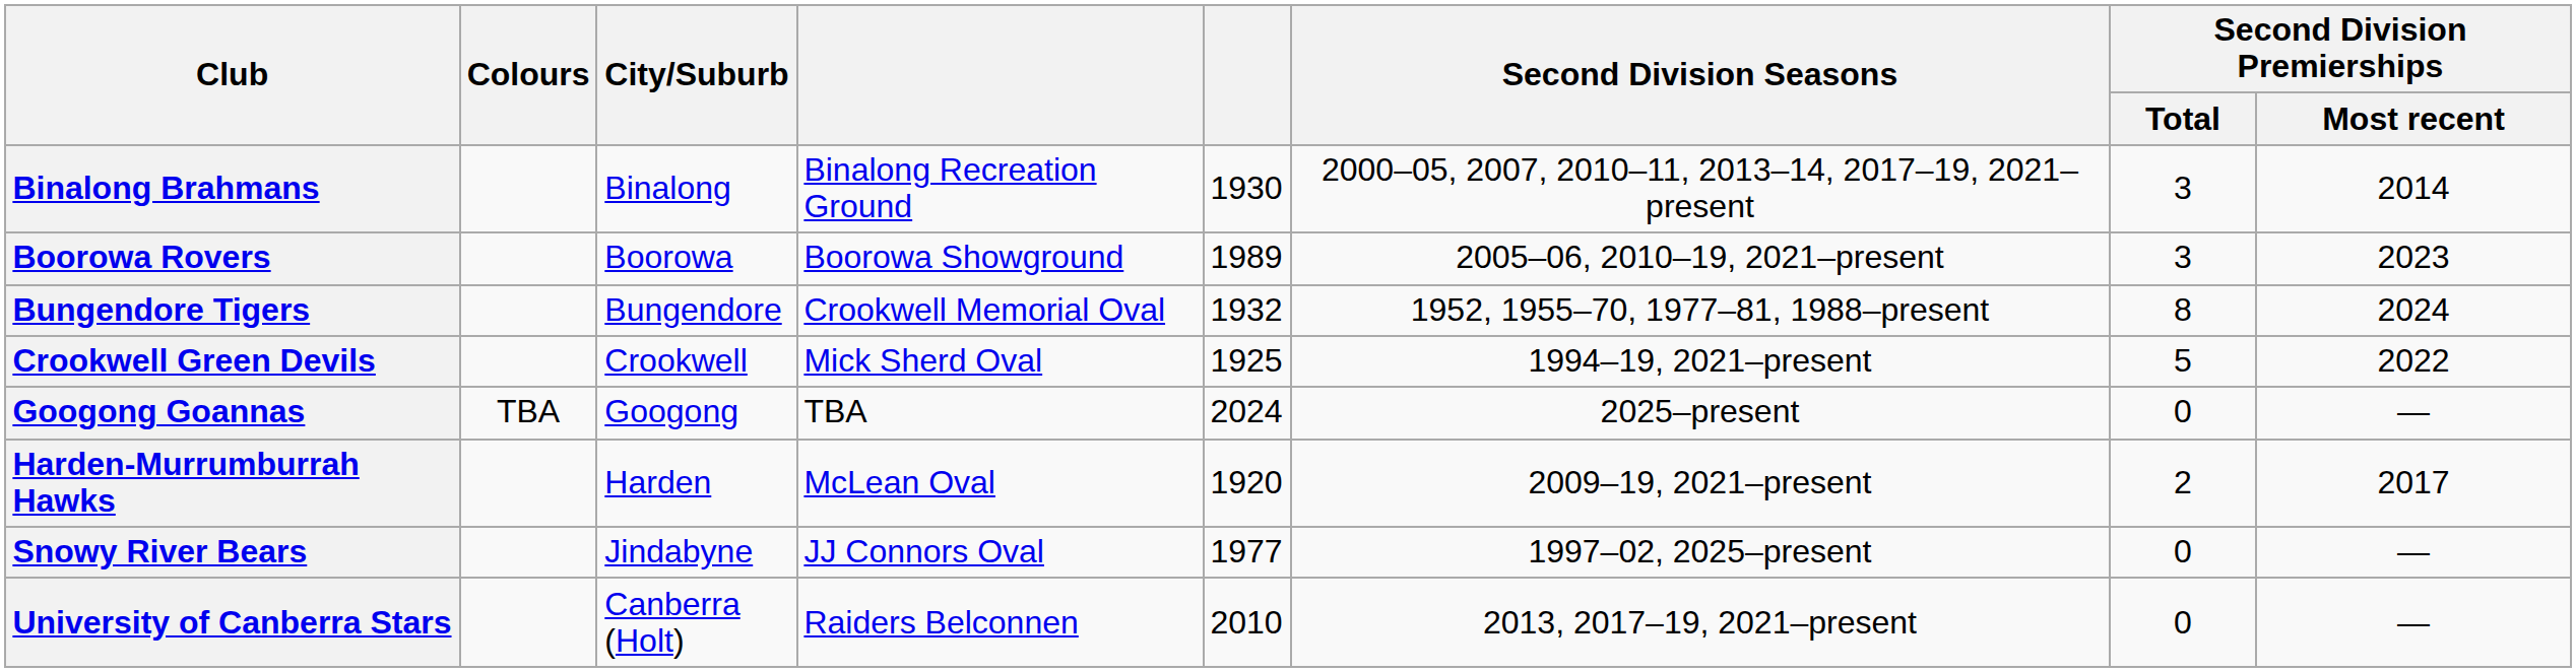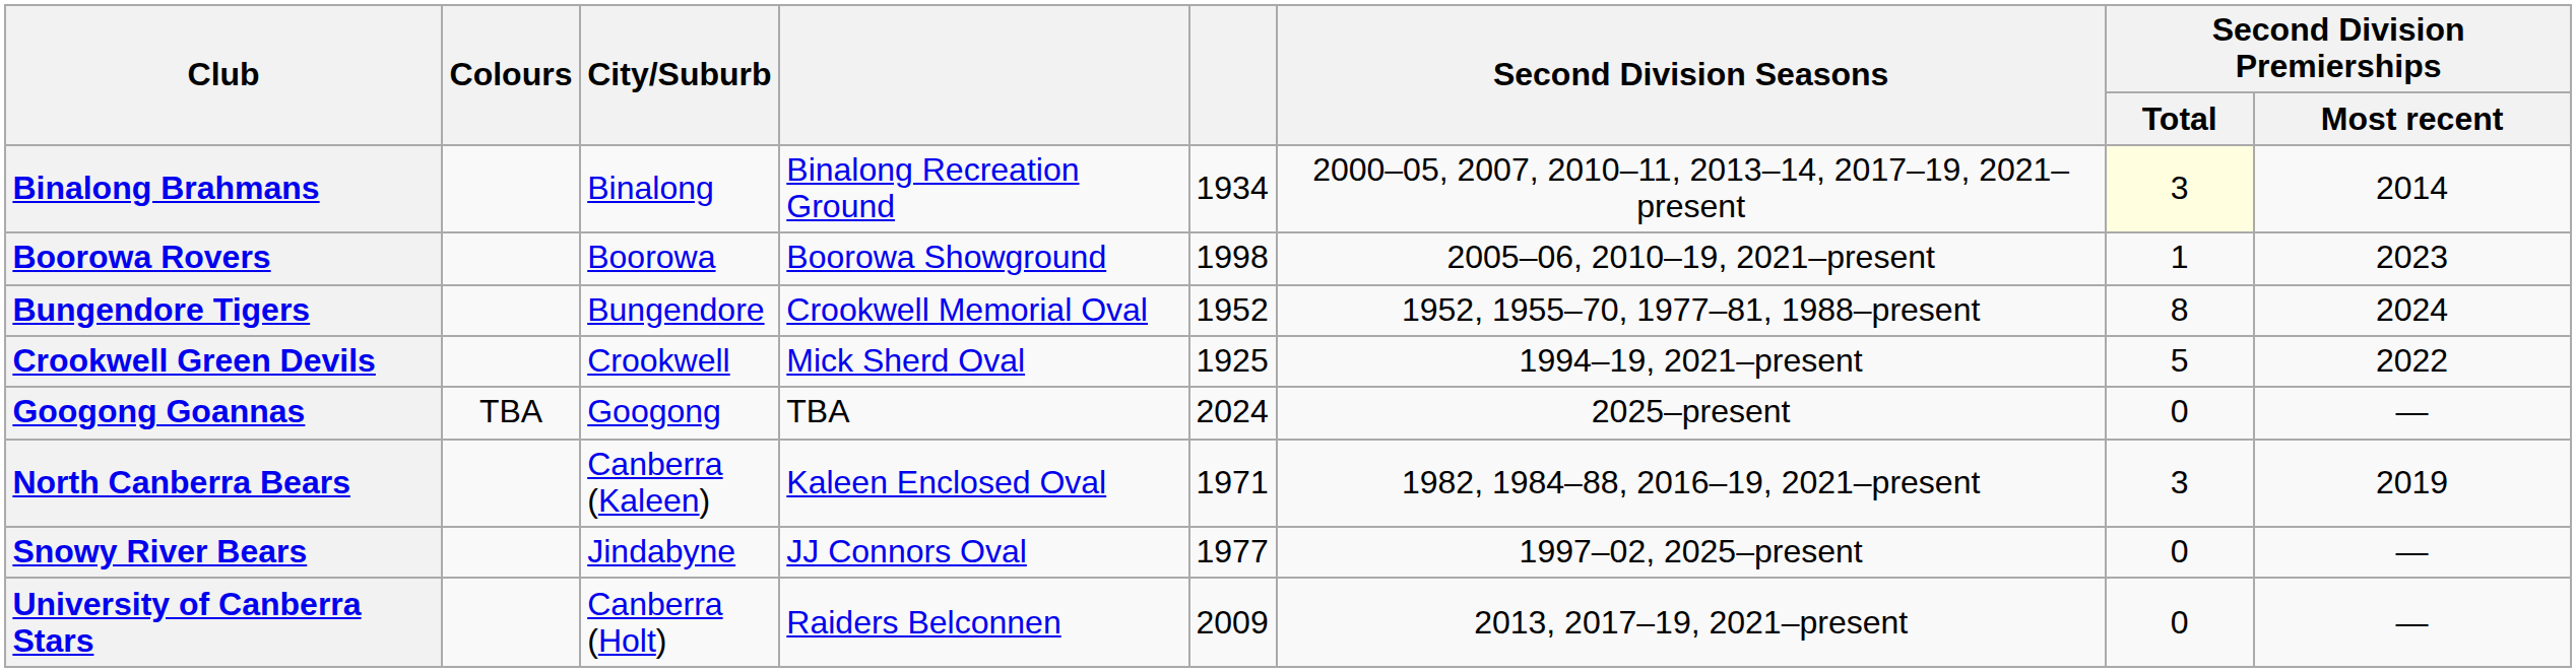Binalong Brahmans | column 5: 1930 -> 1934
Binalong Brahmans | Second Division Premierships / Total: no background -> lightyellow background
Boorowa Rovers | column 5: 1989 -> 1998
Boorowa Rovers | Second Division Premierships / Total: 3 -> 1
Bungendore Tigers | column 5: 1932 -> 1952
- row: Harden-Murrumburrah Hawks | Harden | McLean Oval | 1920 | 2009–19, 2021–present | 2 | 2017
+ row: North Canberra Bears | Canberra (Kaleen) | Kaleen Enclosed Oval | 1971 | 1982, 1984–88, 2016–19, 2021–present | 3 | 2019
University of Canberra Stars | column 5: 2010 -> 2009
